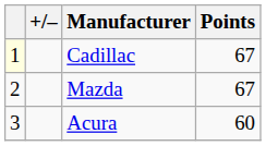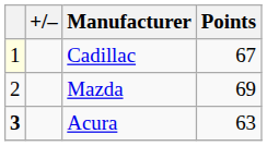Mazda | Points: 67 -> 69
Acura | column 1: normal -> bold
Acura | Points: 60 -> 63
